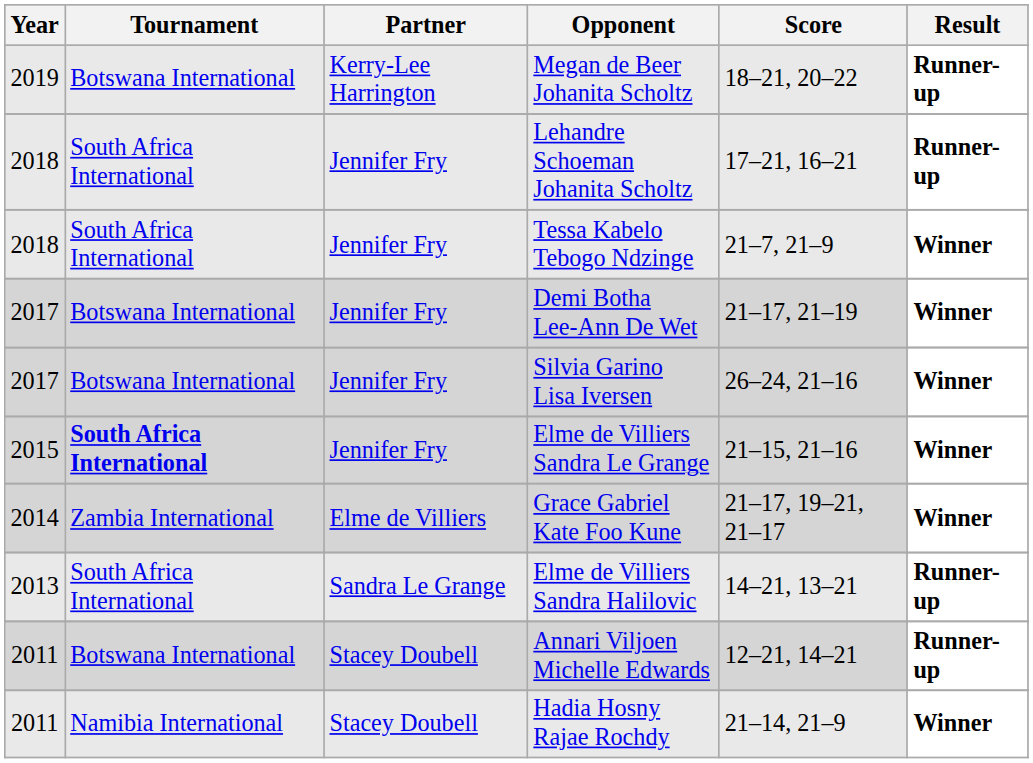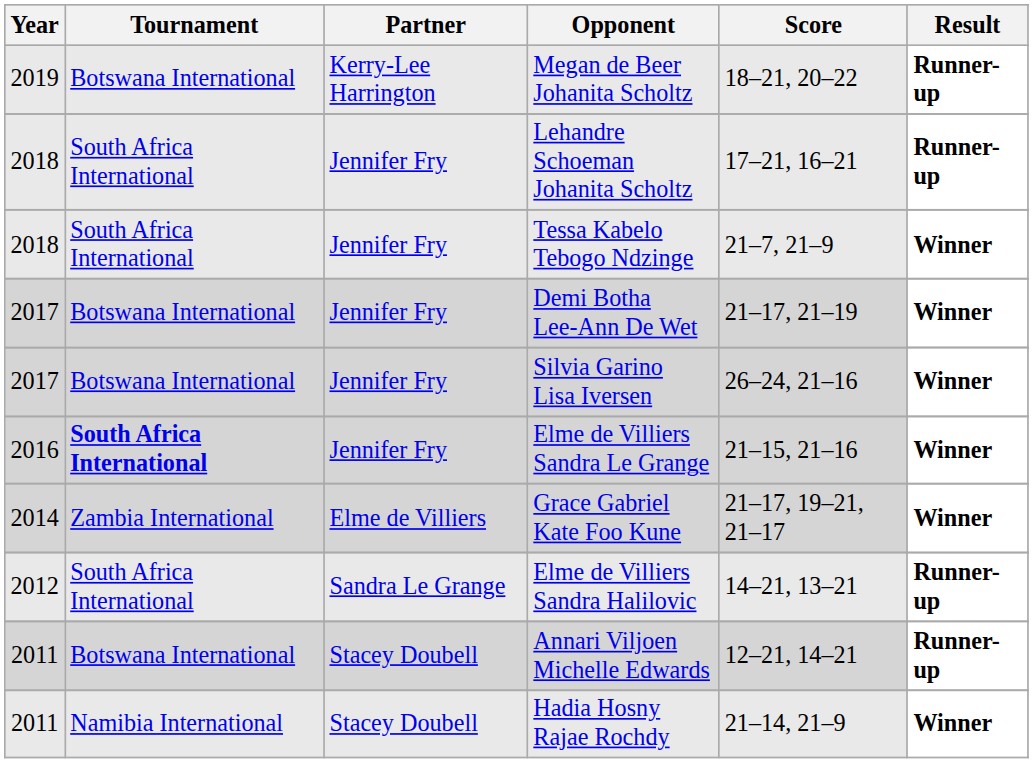Elme de Villiers Sandra Le Grange | Year: 2015 -> 2016
Elme de Villiers Sandra Halilovic | Year: 2013 -> 2012
